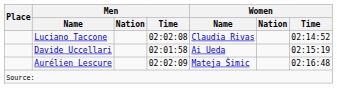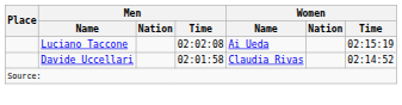Luciano Taccone | Women / Name: Claudia Rivas -> Ai Ueda
Luciano Taccone | Women / Time: 02:14:52 -> 02:15:19
Davide Uccellari | Women / Name: Ai Ueda -> Claudia Rivas
Davide Uccellari | Women / Time: 02:15:19 -> 02:14:52
- row: Aurélien Lescure | 02:02:09 | Mateja Šimic | 02:16:48
